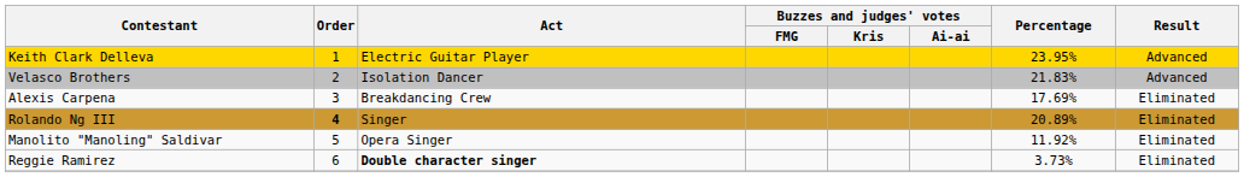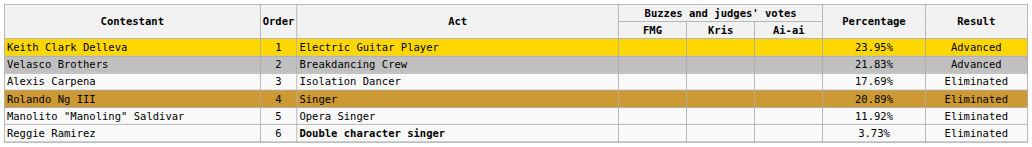Velasco Brothers | Act: Isolation Dancer -> Breakdancing Crew
Alexis Carpena | Act: Breakdancing Crew -> Isolation Dancer
Rolando Ng III | Order: bold -> normal
